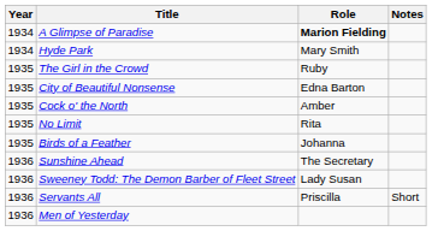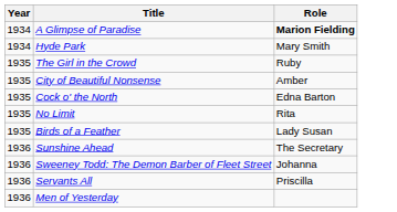- column: Notes | Short
City of Beautiful Nonsense | Role: Edna Barton -> Amber
Cock o' the North | Role: Amber -> Edna Barton
Birds of a Feather | Role: Johanna -> Lady Susan
Sweeney Todd: The Demon Barber of Fleet Street | Role: Lady Susan -> Johanna
